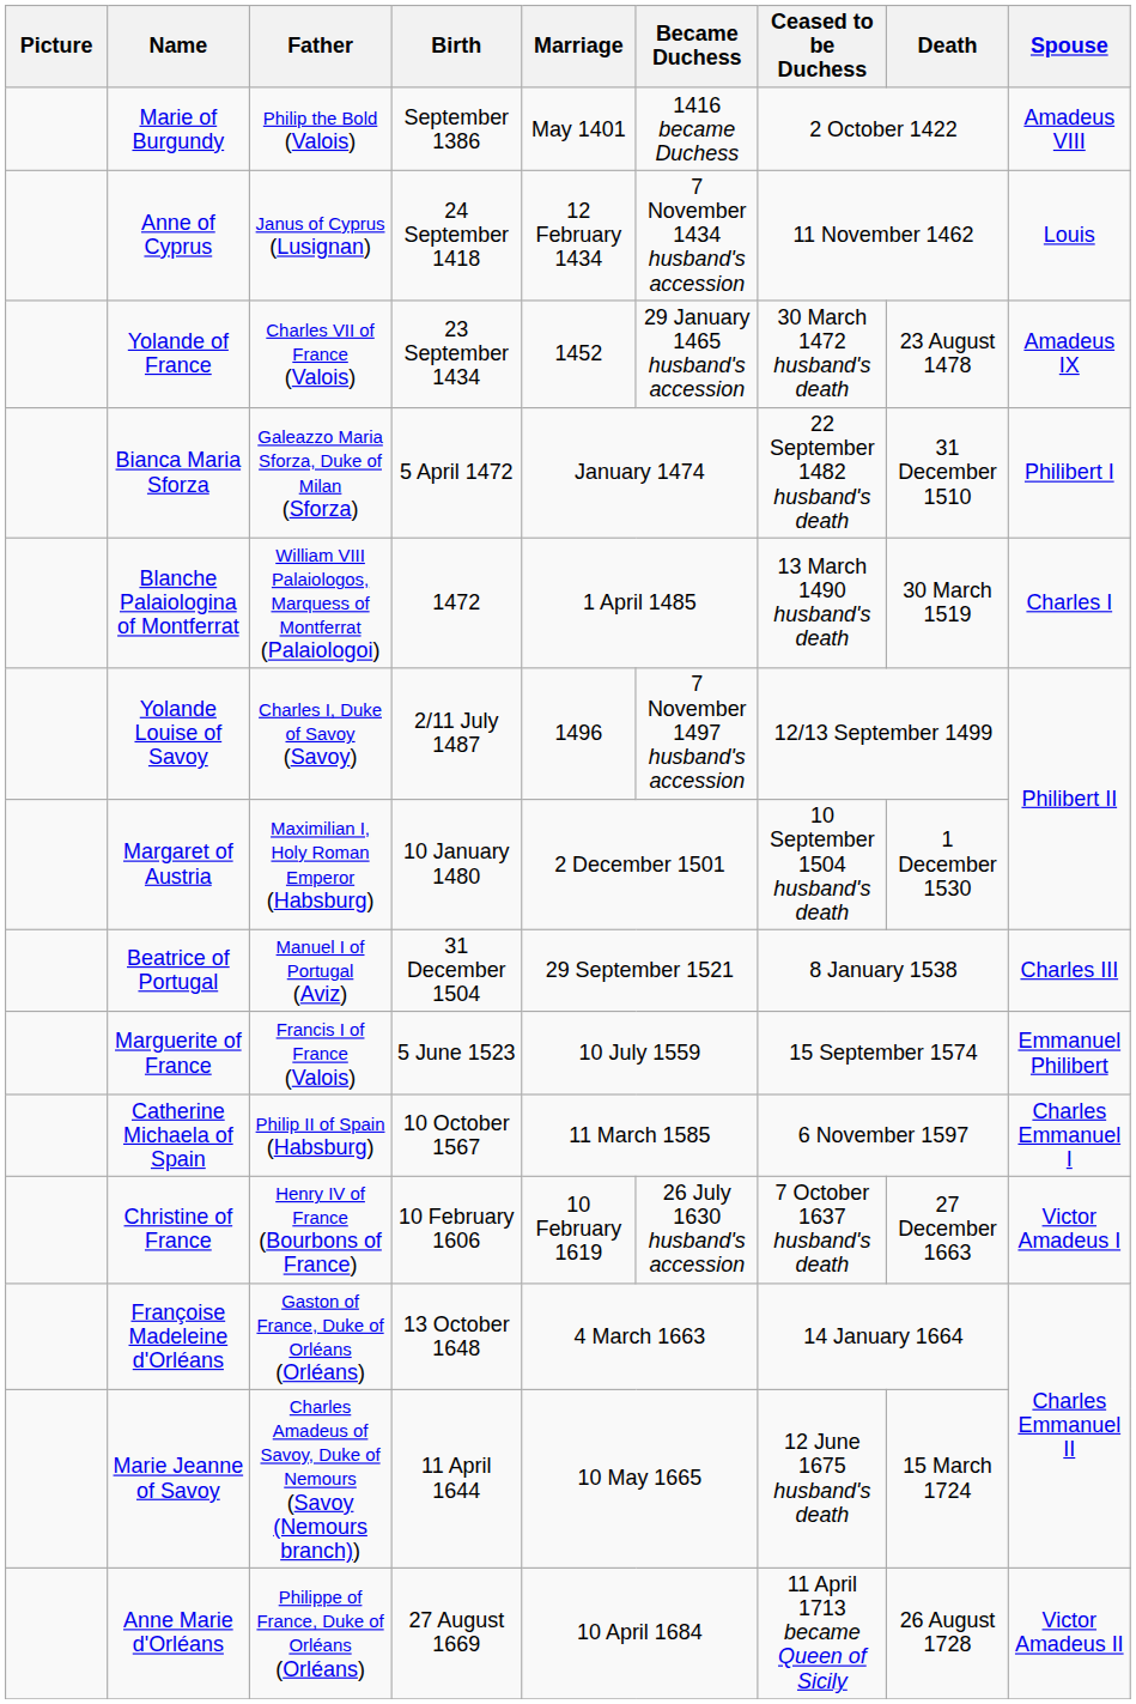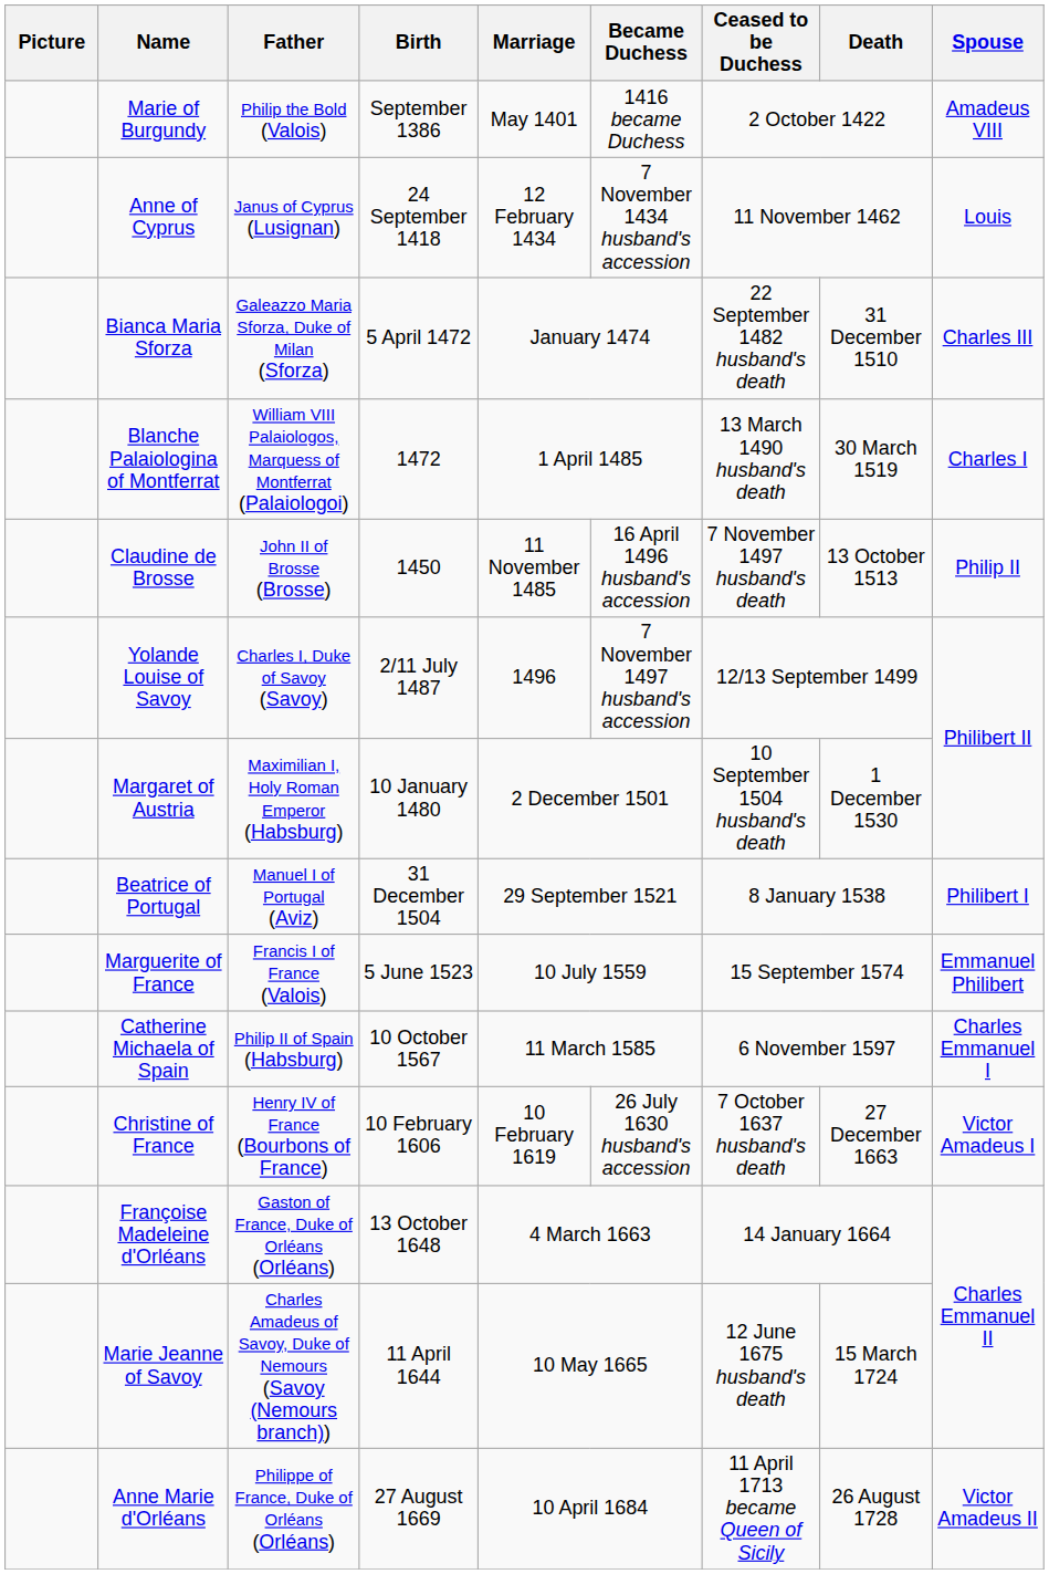- row: Yolande of France | Charles VII of France (Valois) | 23 September 1434 | 1452 | 29 January 1465 husband's accession | 30 March 1472 husband's death | 23 August 1478 | Amadeus IX
Bianca Maria Sforza | Spouse: Philibert I -> Charles III
+ row: Claudine de Brosse | John II of Brosse (Brosse) | 1450 | 11 November 1485 | 16 April 1496 husband's accession | 7 November 1497 husband's death | 13 October 1513 | Philip II
Beatrice of Portugal | Spouse: Charles III -> Philibert I
